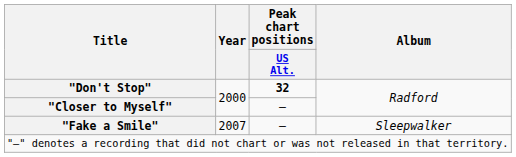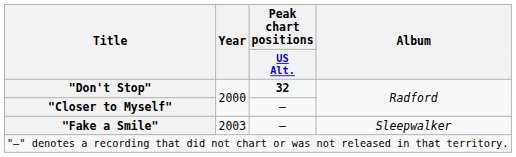"Fake a Smile" | Year: 2007 -> 2003
